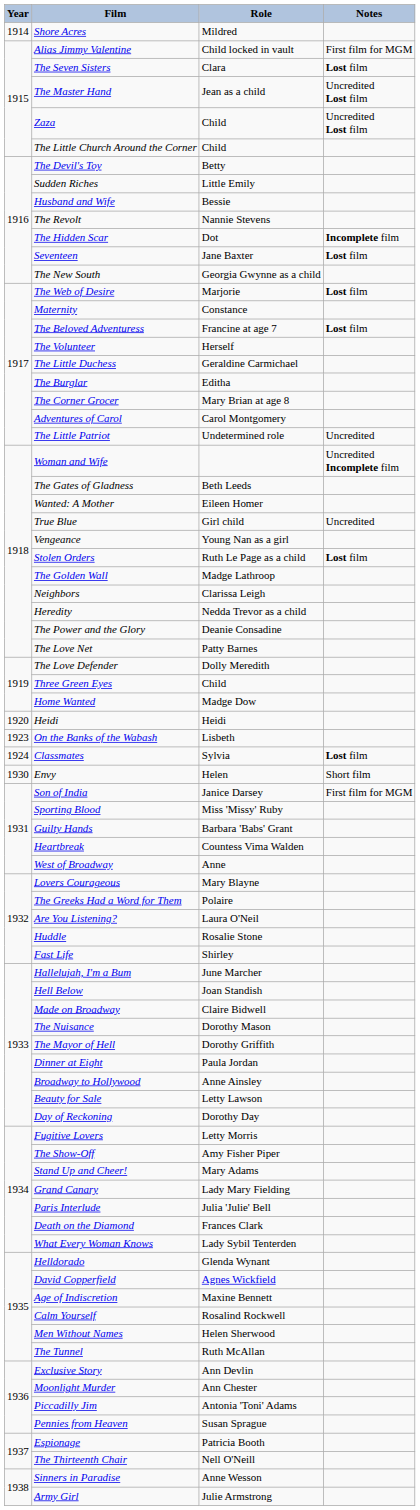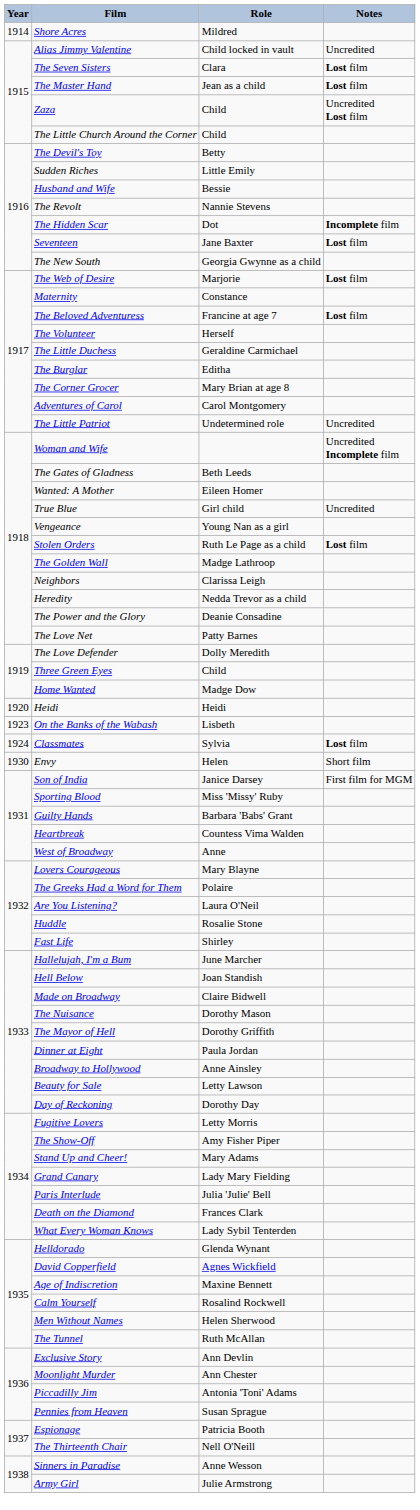Alias Jimmy Valentine | Notes: First film for MGM -> Uncredited
The Master Hand | Notes: Uncredited Lost film -> Lost film
